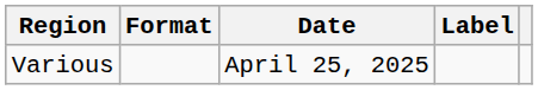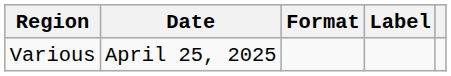columns swapped: Date <-> Format
